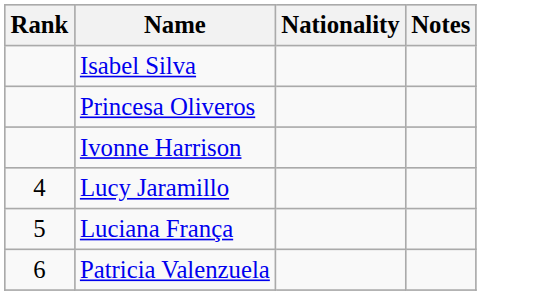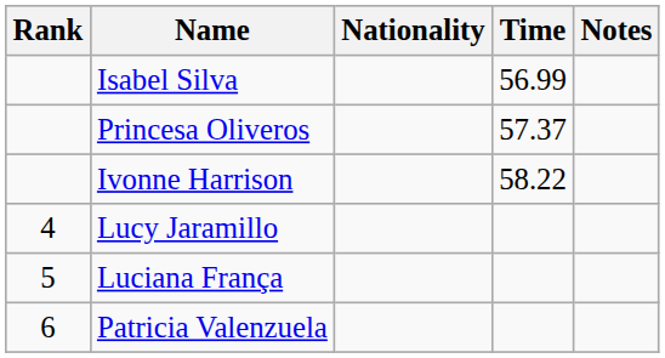+ column: Time | 56.99 | 57.37 | 58.22
